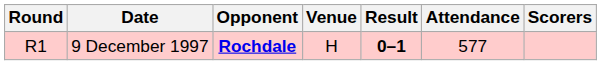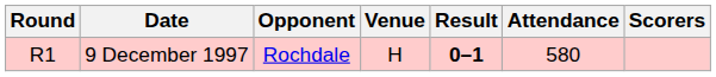9 December 1997 | Opponent: bold -> normal
9 December 1997 | Attendance: 577 -> 580
